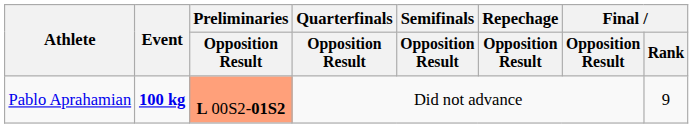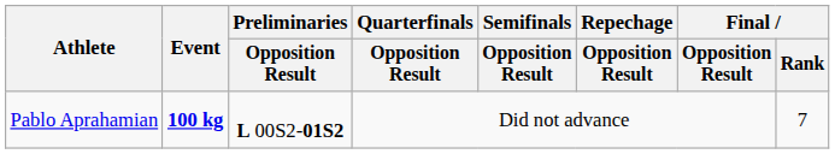Pablo Aprahamian | Preliminaries / Opposition Result: lightsalmon background -> no background
Pablo Aprahamian | Final / Rank: 9 -> 7
